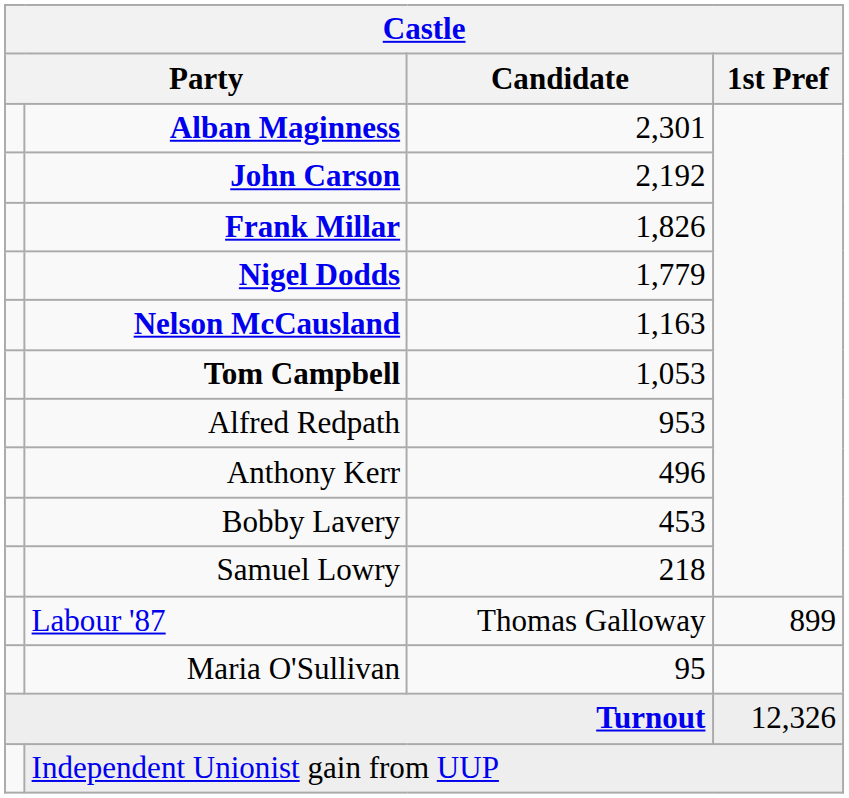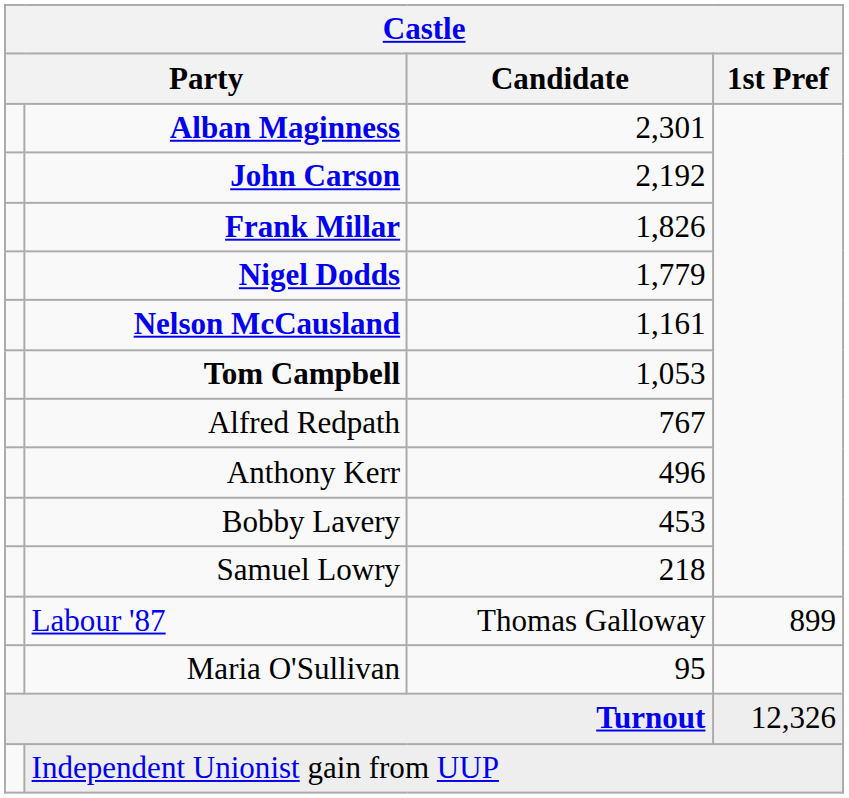Nelson McCausland | Candidate: 1,163 -> 1,161
Alfred Redpath | Candidate: 953 -> 767
